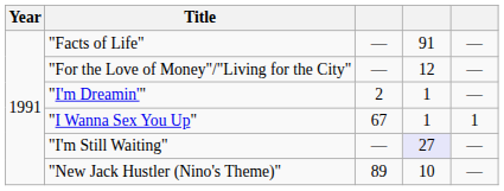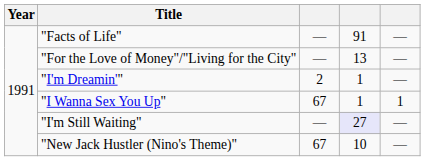"For the Love of Money"/"Living for the City" | column 4: 12 -> 13
"New Jack Hustler (Nino's Theme)" | column 3: 89 -> 67
